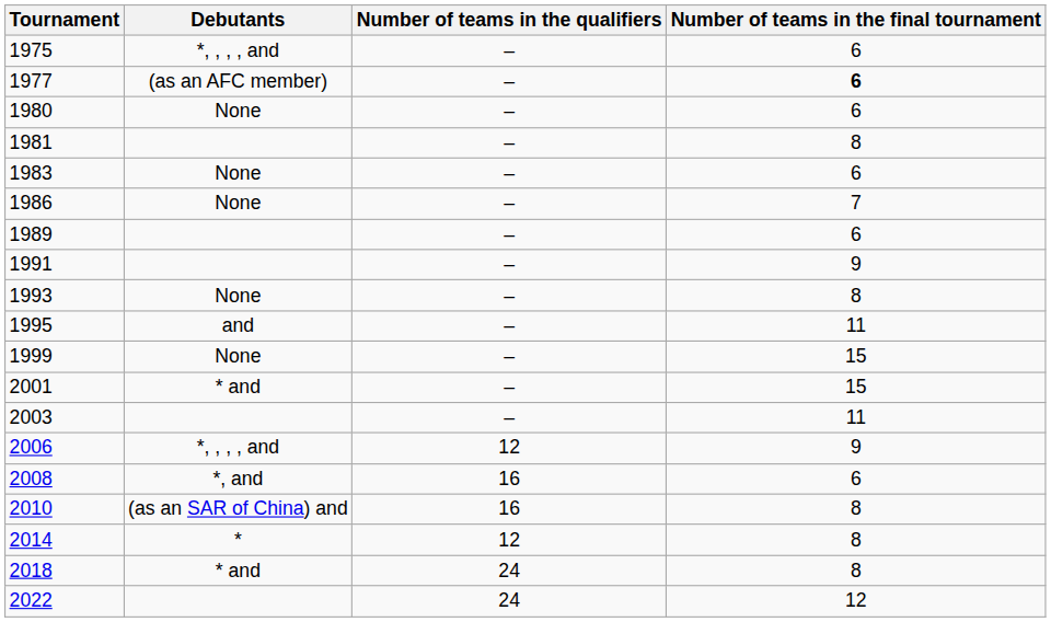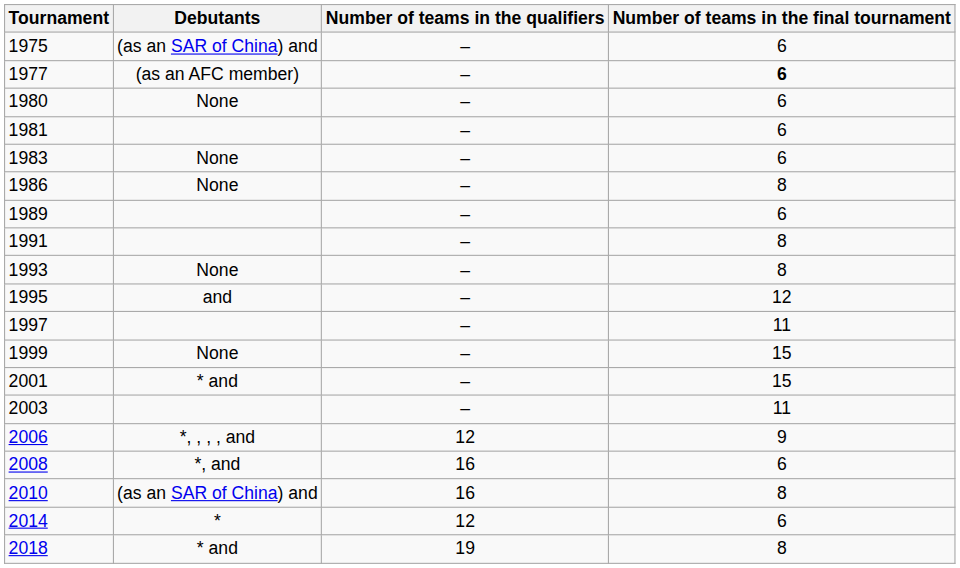1975 | Debutants: *, , , , and -> (as an SAR of China) and
1981 | Number of teams in the final tournament: 8 -> 6
1986 | Number of teams in the final tournament: 7 -> 8
1991 | Number of teams in the final tournament: 9 -> 8
1995 | Number of teams in the final tournament: 11 -> 12
+ row: 1997 | – | 11
2014 | Number of teams in the final tournament: 8 -> 6
2018 | Number of teams in the qualifiers: 24 -> 19
- row: 2022 | 24 | 12
